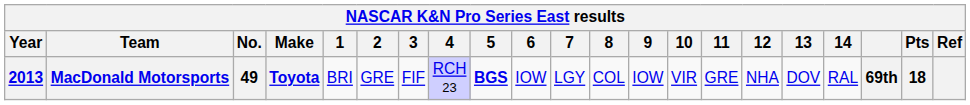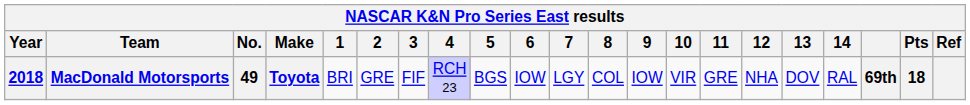MacDonald Motorsports | Year: 2013 -> 2018
MacDonald Motorsports | 5: bold -> normal
